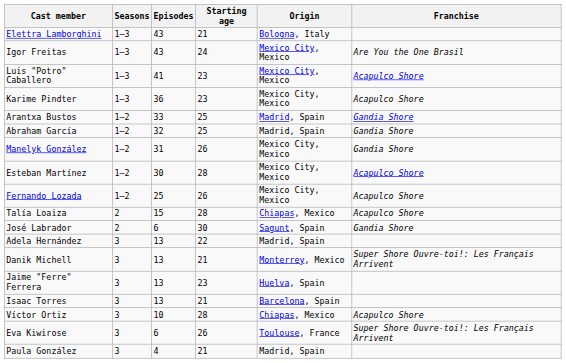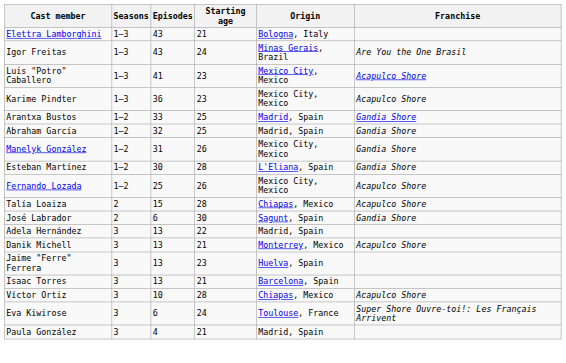Igor Freitas | Origin: Mexico City, Mexico -> Minas Gerais, Brazil
Esteban Martínez | Origin: Mexico City, Mexico -> L'Eliana, Spain
Esteban Martínez | Franchise: Acapulco Shore -> Gandia Shore
Danik Michell | Franchise: Super Shore Ouvre-toi!: Les Français Arrivent -> Acapulco Shore
Eva Kiwirose | Starting age: 26 -> 24
